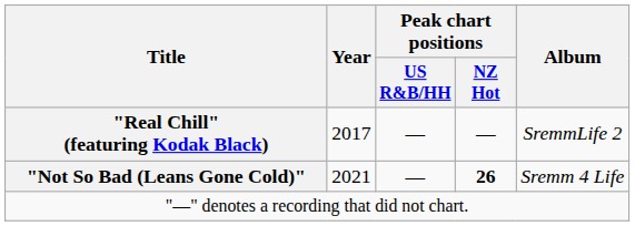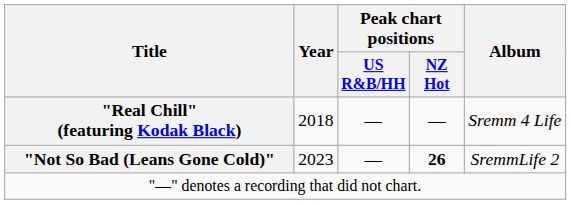"Real Chill" (featuring Kodak Black) | Year: 2017 -> 2018
"Real Chill" (featuring Kodak Black) | Album: SremmLife 2 -> Sremm 4 Life
"Not So Bad (Leans Gone Cold)" | Year: 2021 -> 2023
"Not So Bad (Leans Gone Cold)" | Album: Sremm 4 Life -> SremmLife 2
